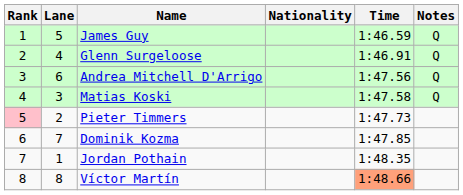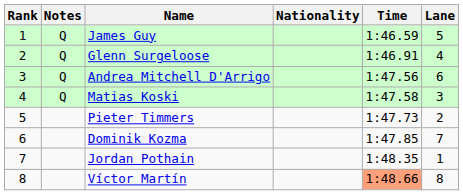columns swapped: Lane <-> Notes
Pieter Timmers | Rank: pink background -> no background
